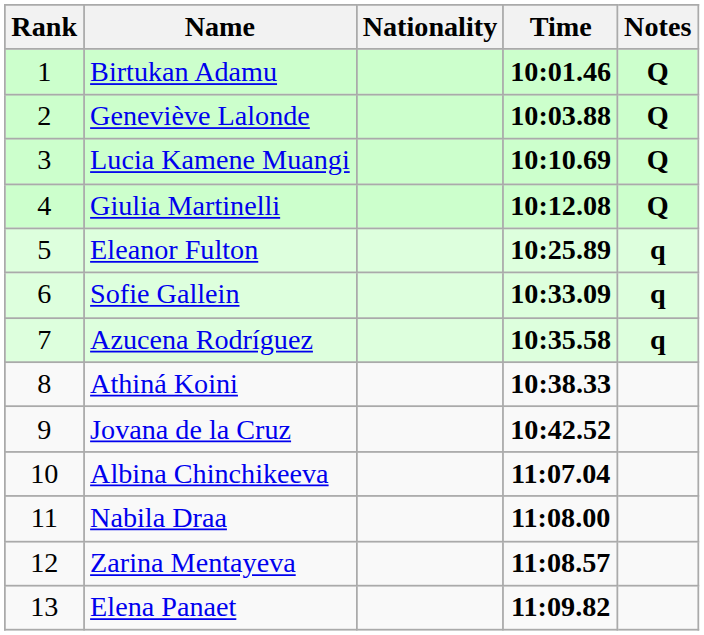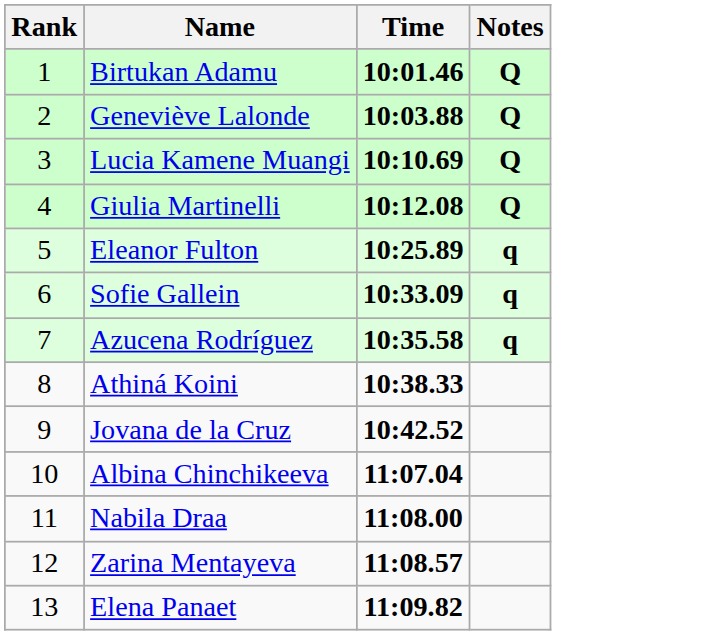- column: Nationality
